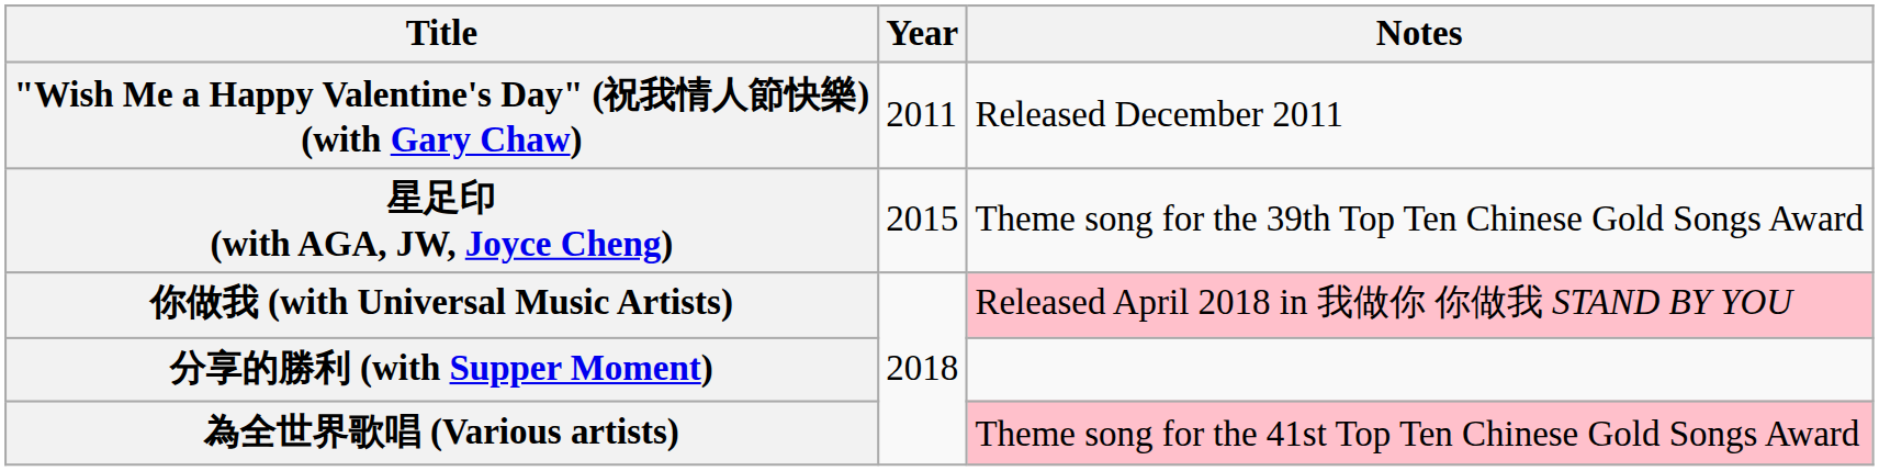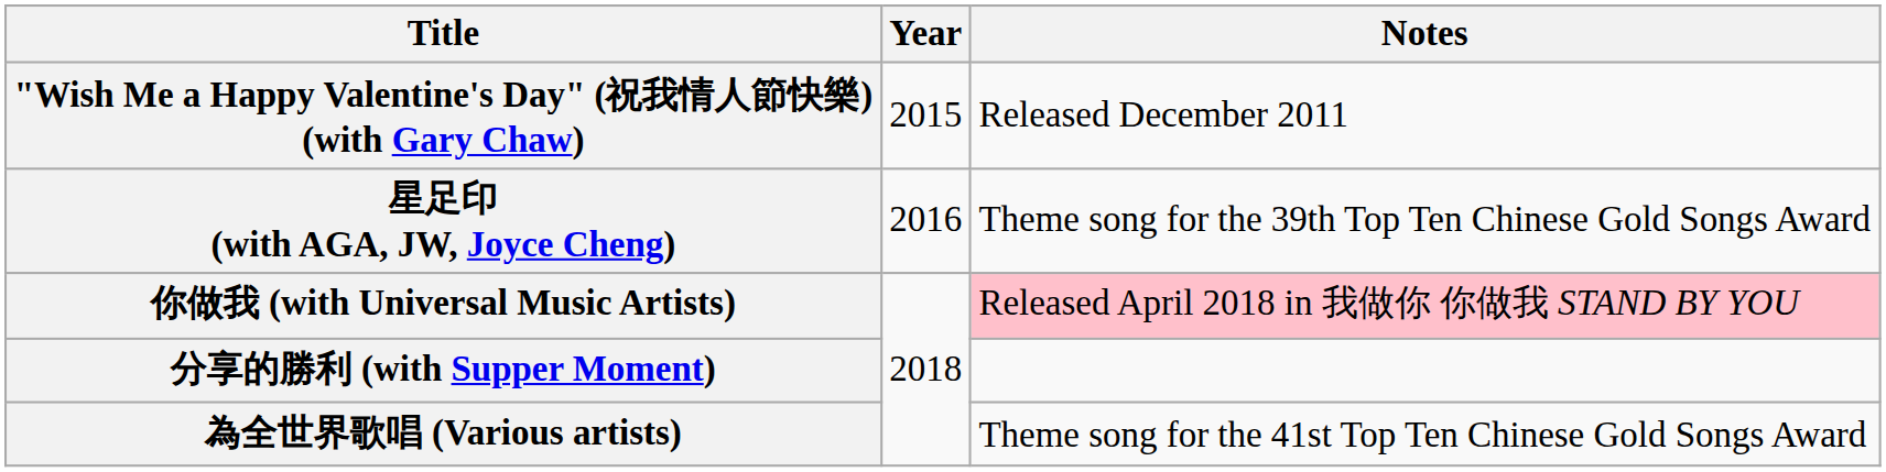"Wish Me a Happy Valentine's Day" (祝我情人節快樂) (with Gary Chaw) | Year: 2011 -> 2015
星足印 (with AGA, JW, Joyce Cheng) | Year: 2015 -> 2016
為全世界歌唱 (Various artists) | Notes: pink background -> no background
